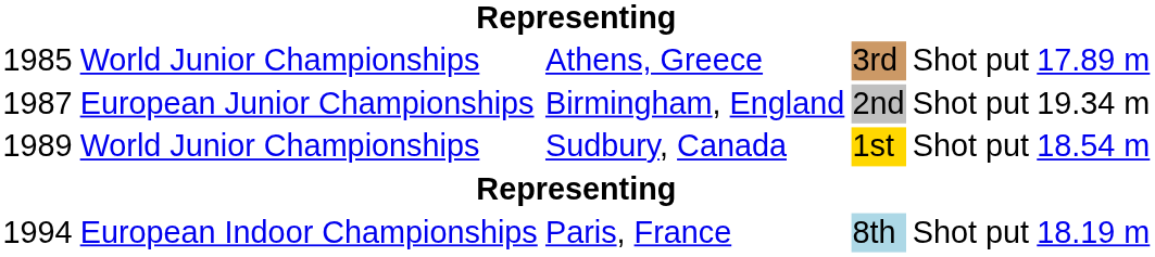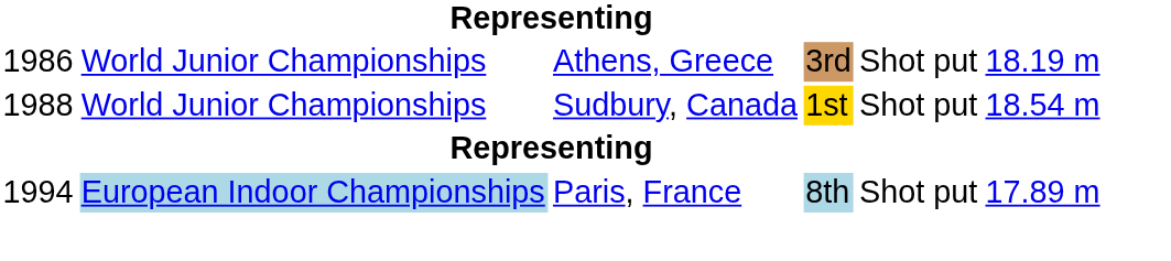Athens, Greece | column 1: 1985 -> 1986
Athens, Greece | column 6: 17.89 m -> 18.19 m
- row: 1987 | European Junior Championships | Birmingham, England | 2nd | Shot put | 19.34 m
Sudbury, Canada | column 1: 1989 -> 1988
Paris, France | column 2: no background -> lightblue background
Paris, France | column 6: 18.19 m -> 17.89 m
